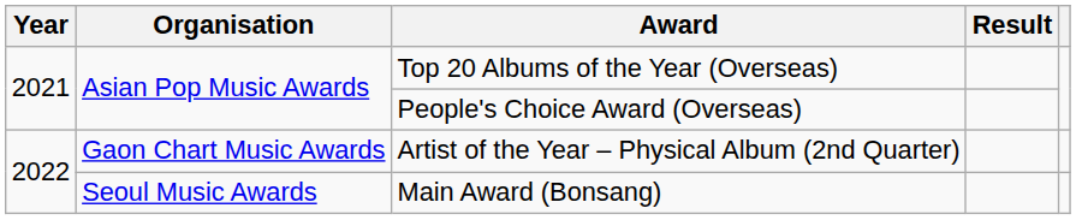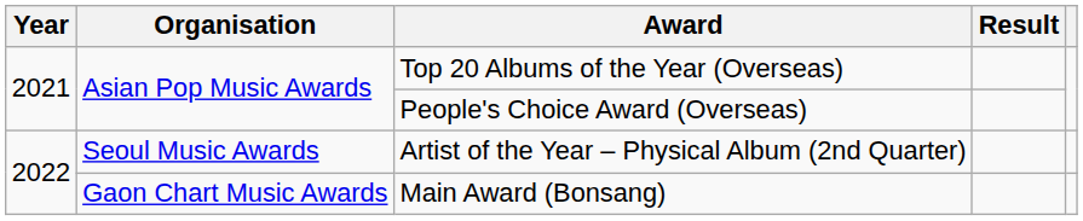Artist of the Year – Physical Album (2nd Quarter) | Organisation: Gaon Chart Music Awards -> Seoul Music Awards
Main Award (Bonsang) | Organisation: Seoul Music Awards -> Gaon Chart Music Awards
